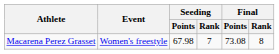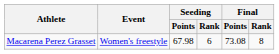Macarena Perez Grasset | Seeding / Rank: 7 -> 6
